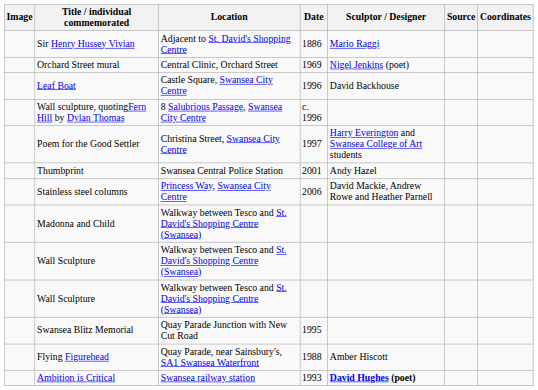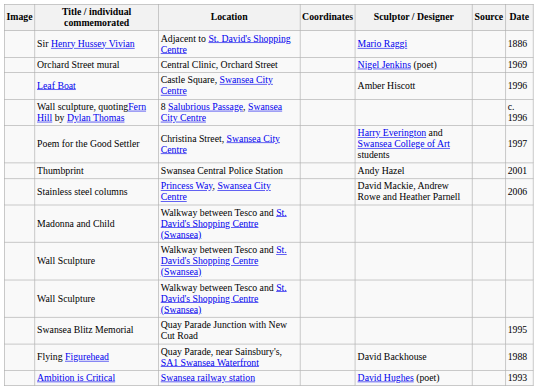columns swapped: Date <-> Coordinates
Leaf Boat | Sculptor / Designer: David Backhouse -> Amber Hiscott
Flying Figurehead | Sculptor / Designer: Amber Hiscott -> David Backhouse
Ambition is Critical | Sculptor / Designer: bold -> normal
